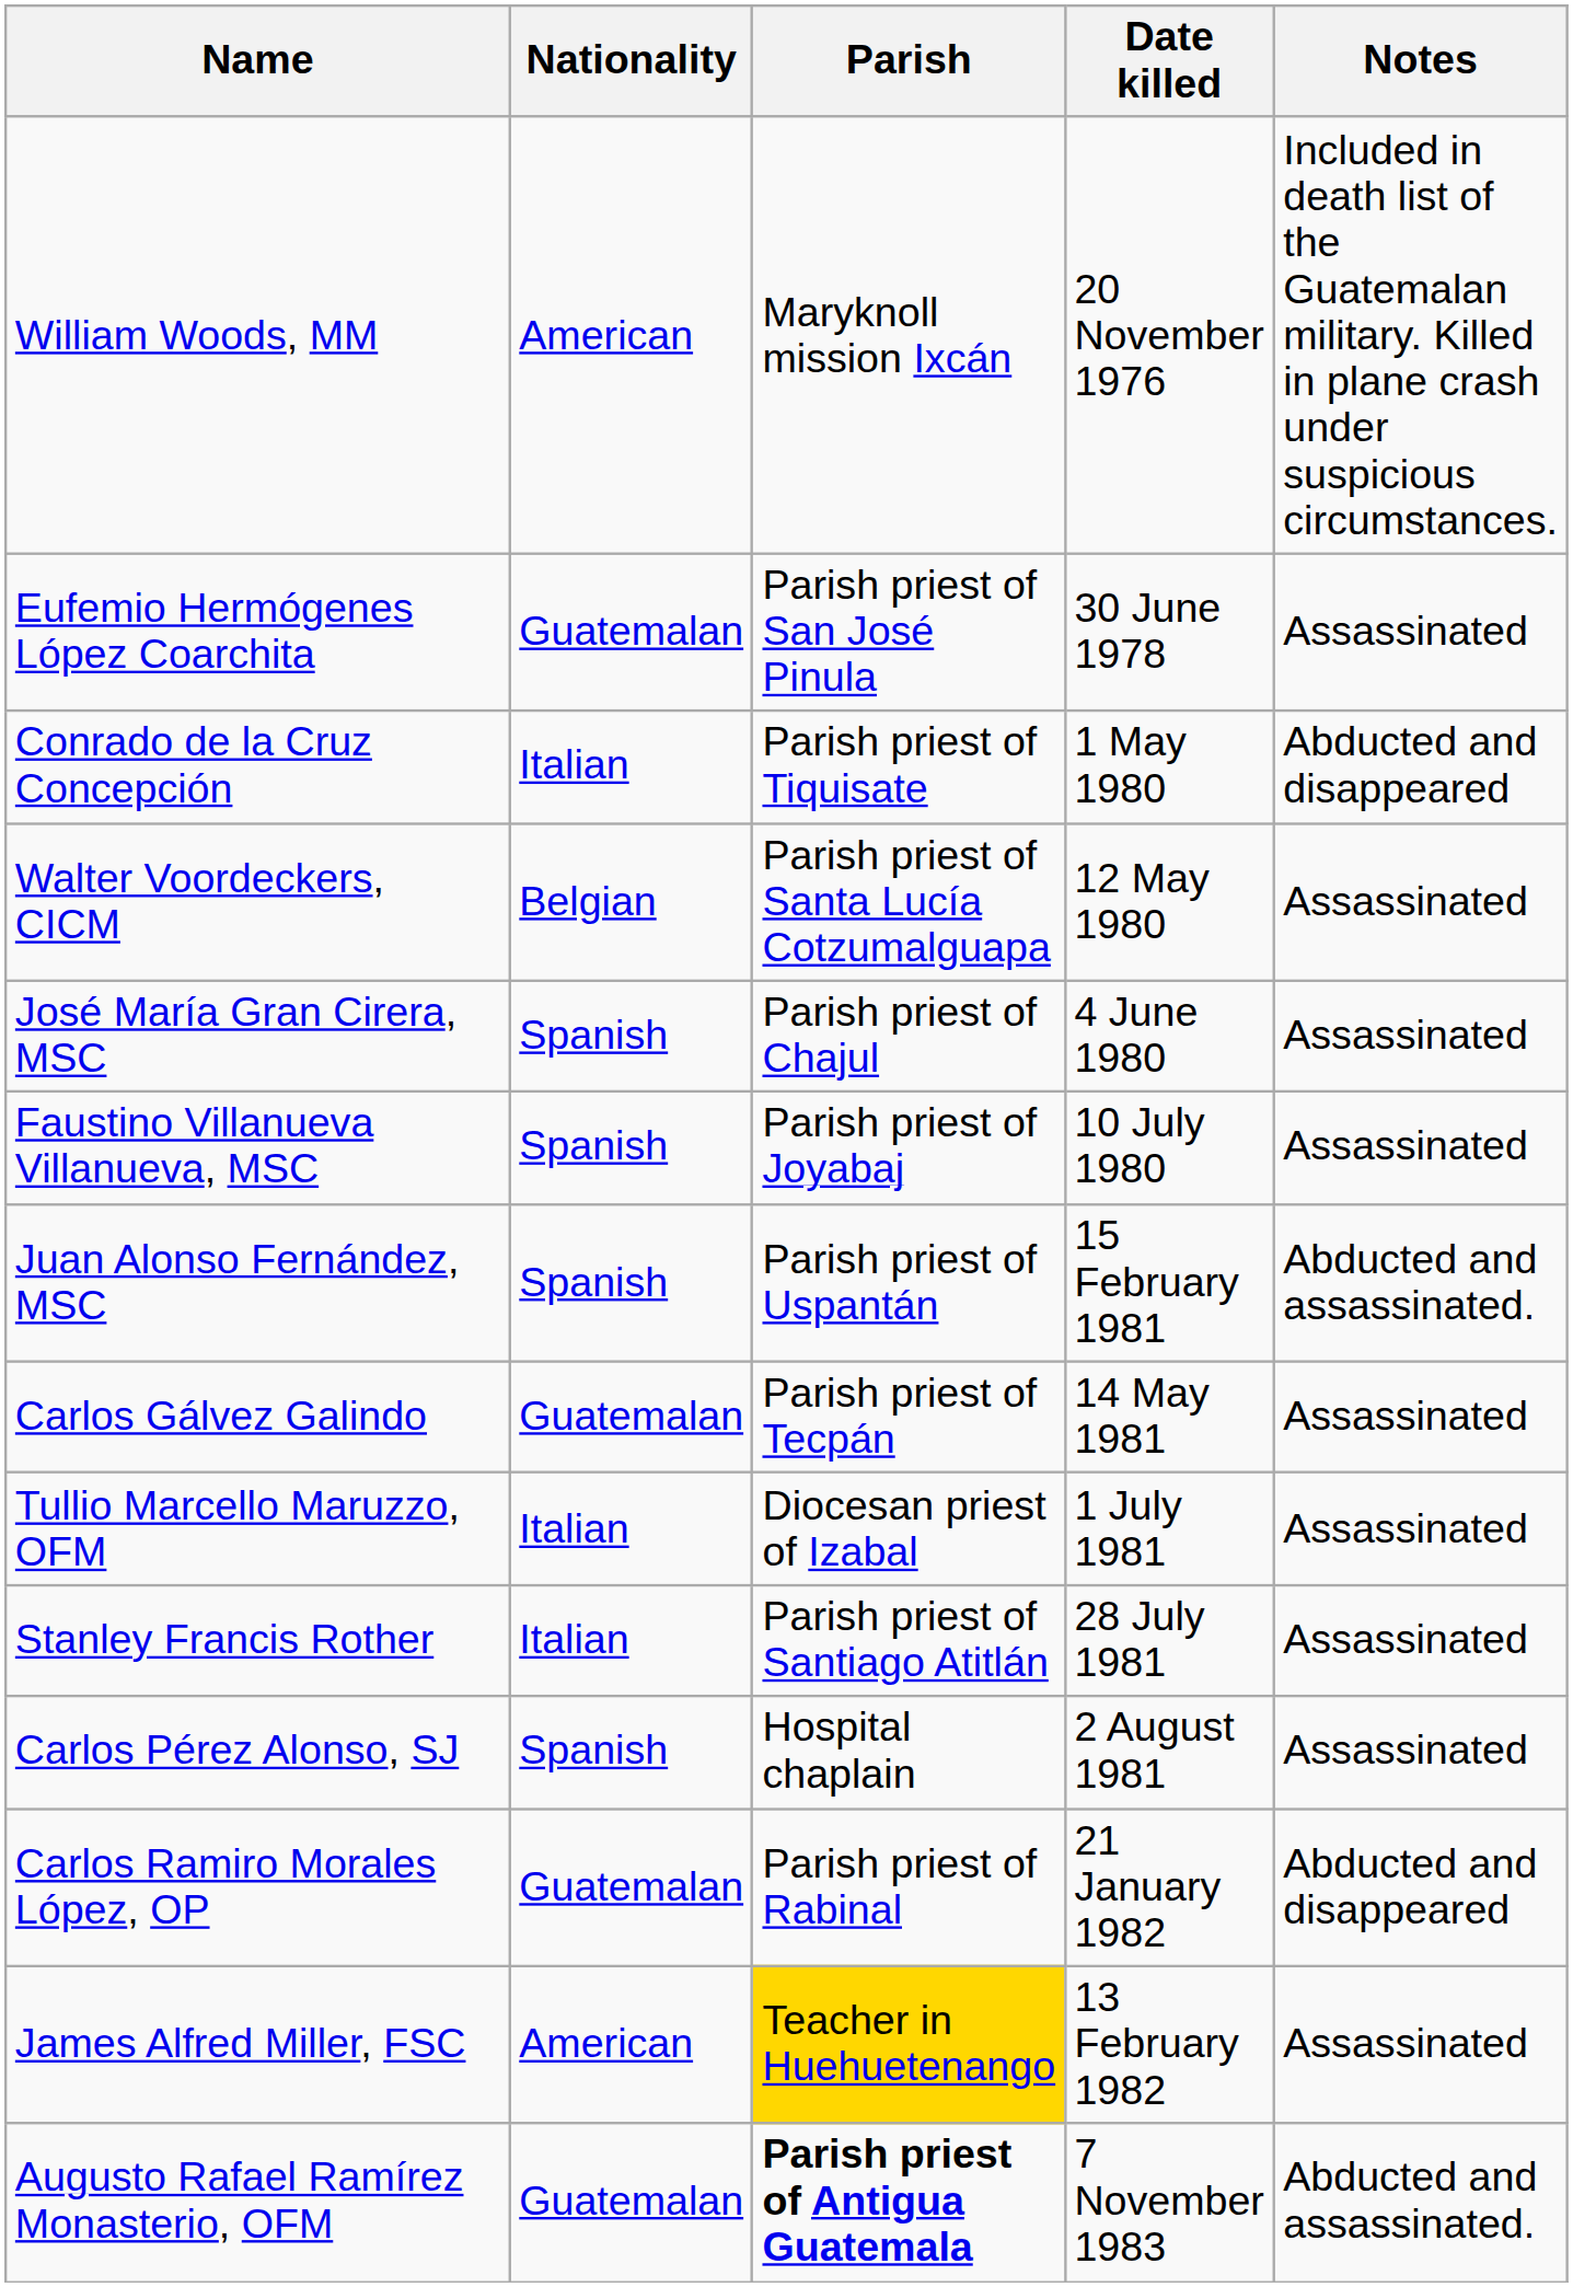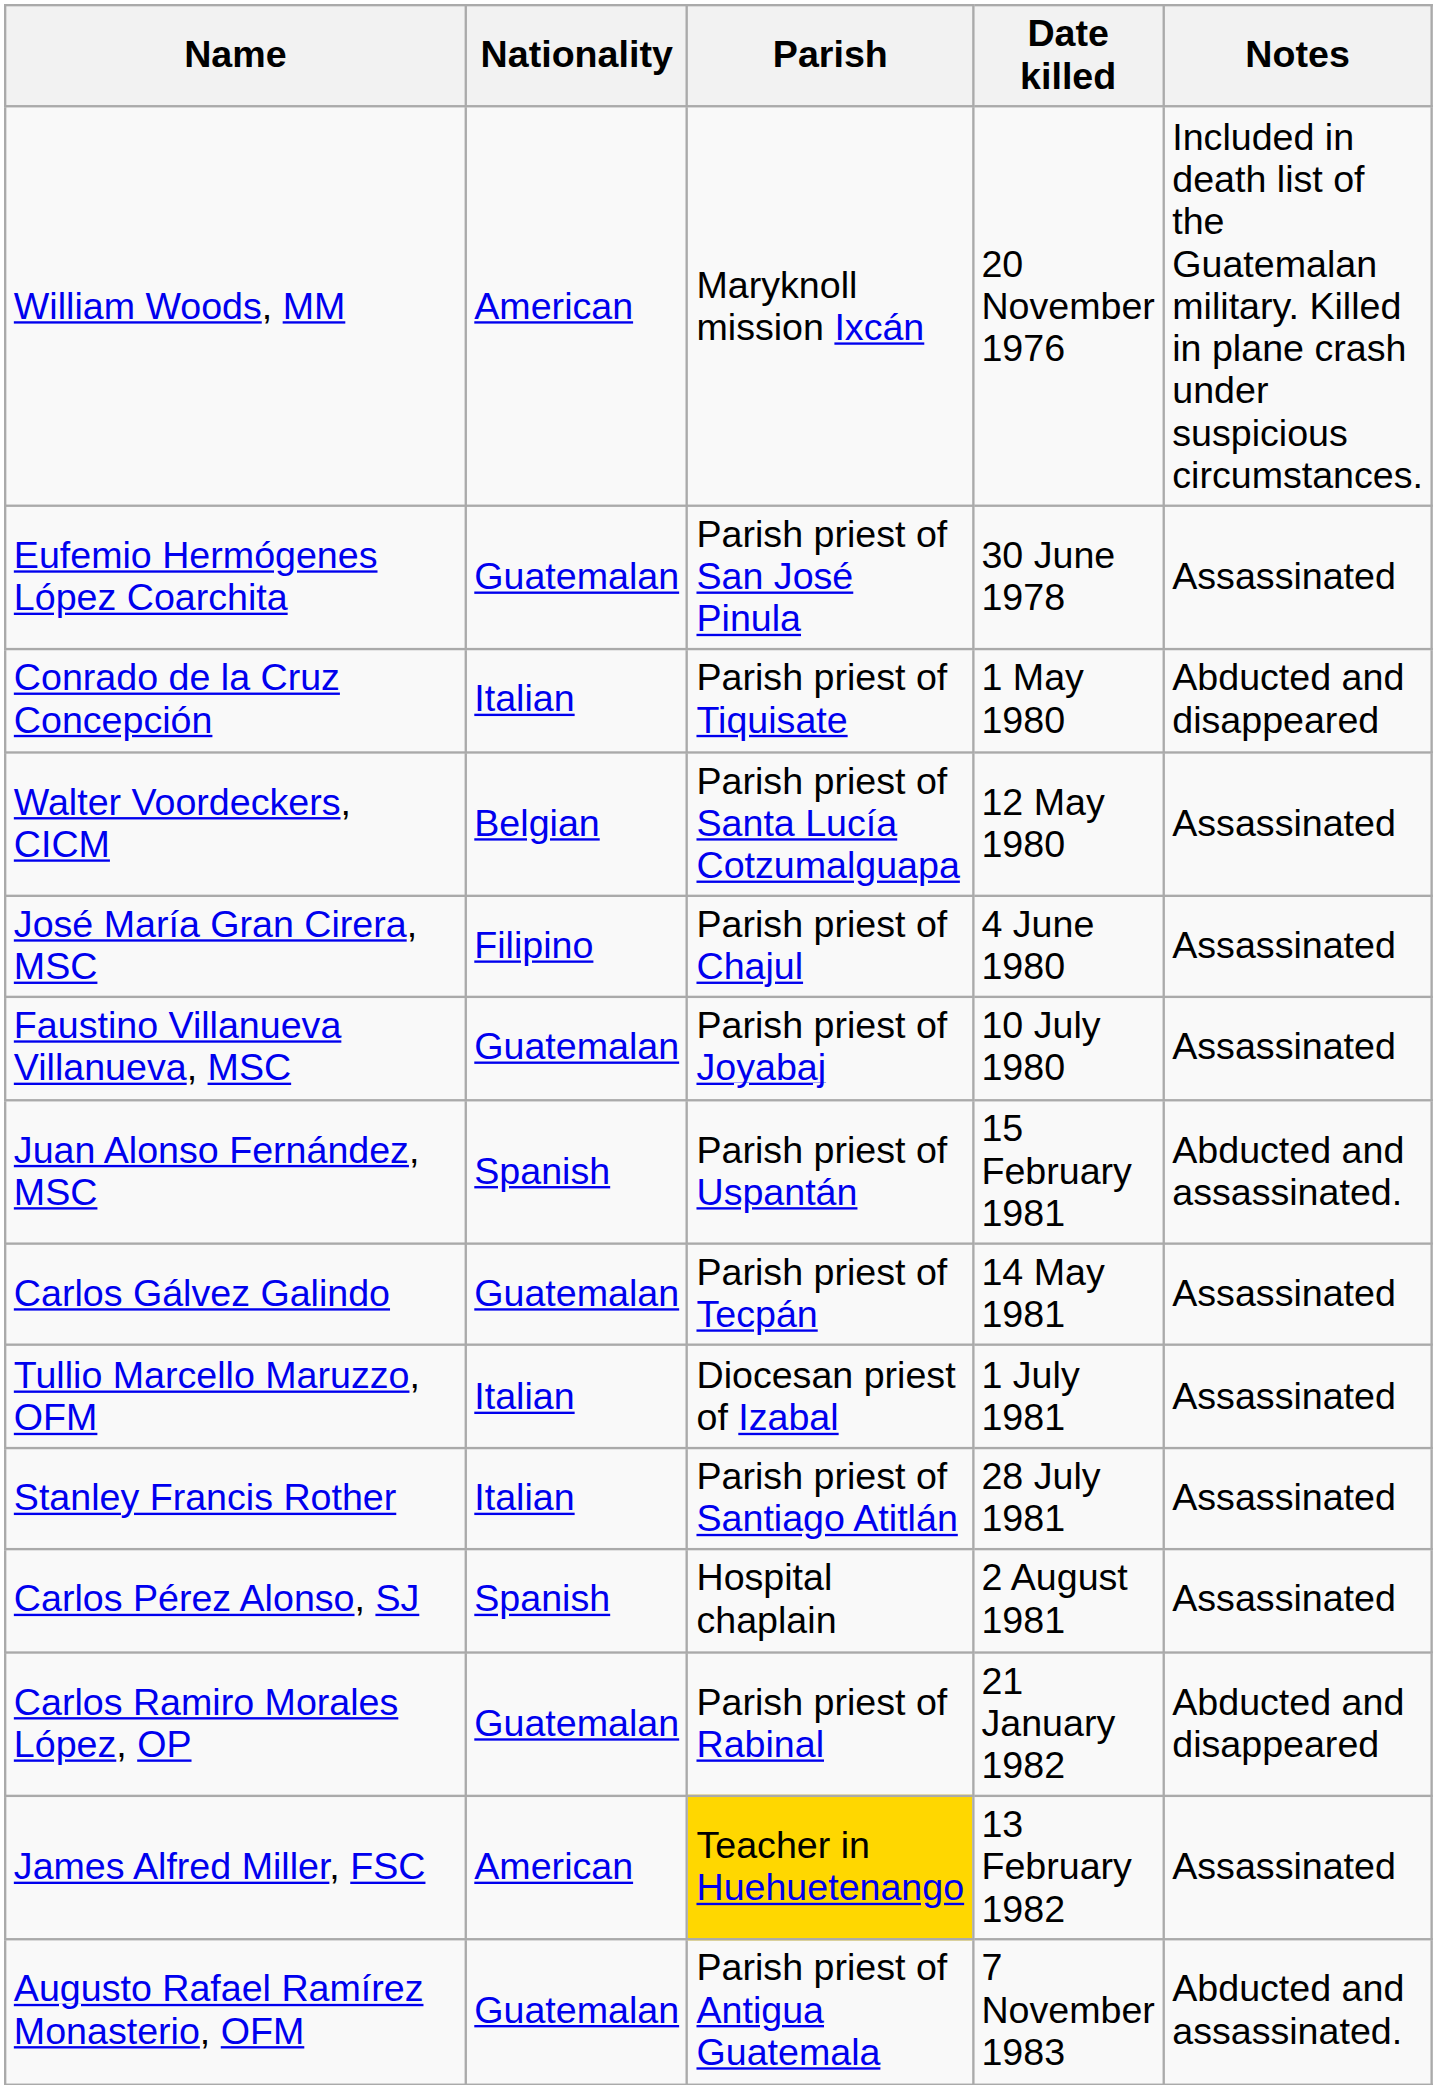José María Gran Cirera, MSC | Nationality: Spanish -> Filipino
Faustino Villanueva Villanueva, MSC | Nationality: Spanish -> Guatemalan
Augusto Rafael Ramírez Monasterio, OFM | Parish: bold -> normal
